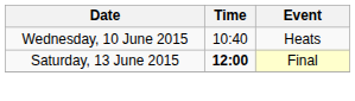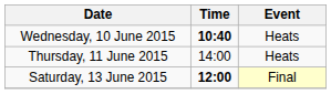Wednesday, 10 June 2015 | Time: normal -> bold
+ row: Thursday, 11 June 2015 | 14:00 | Heats
